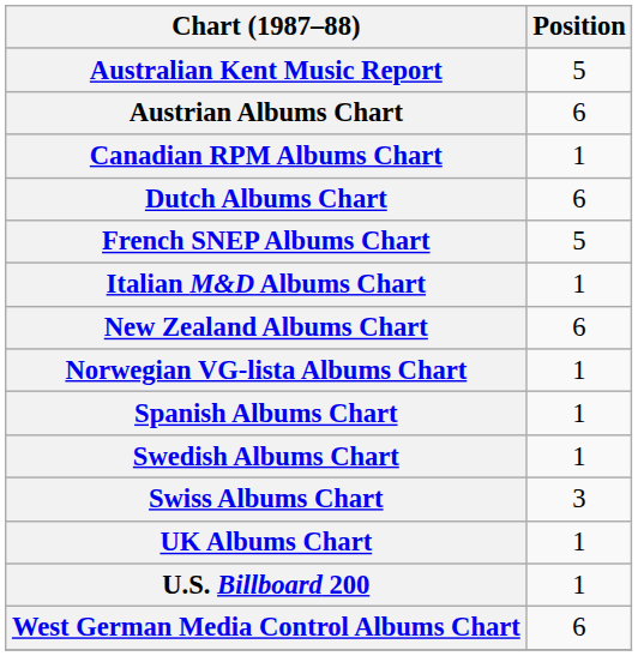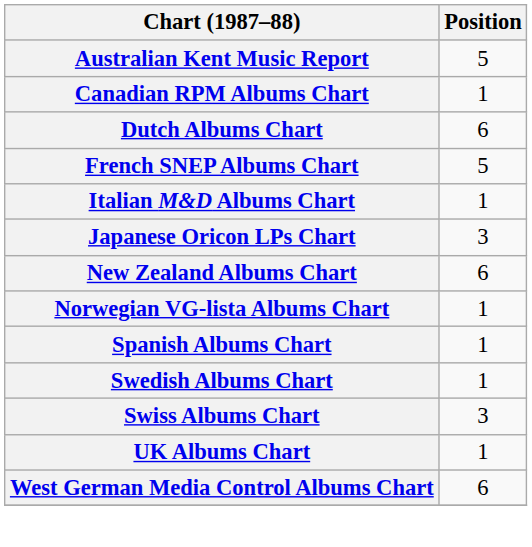- row: Austrian Albums Chart | 6
+ row: Japanese Oricon LPs Chart | 3
- row: U.S. Billboard 200 | 1
